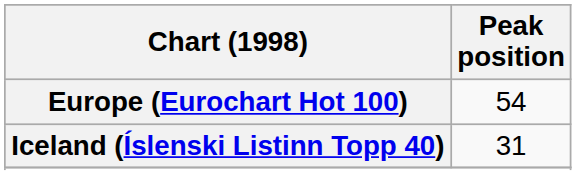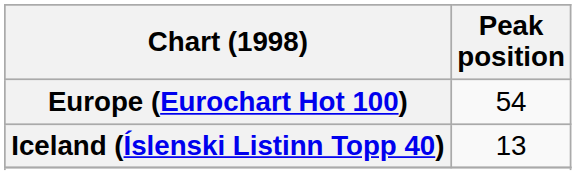Iceland (Íslenski Listinn Topp 40) | Peak position: 31 -> 13
